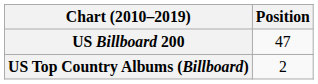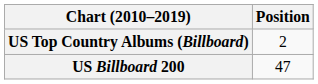rows swapped: US Billboard 200 <-> US Top Country Albums (Billboard)
